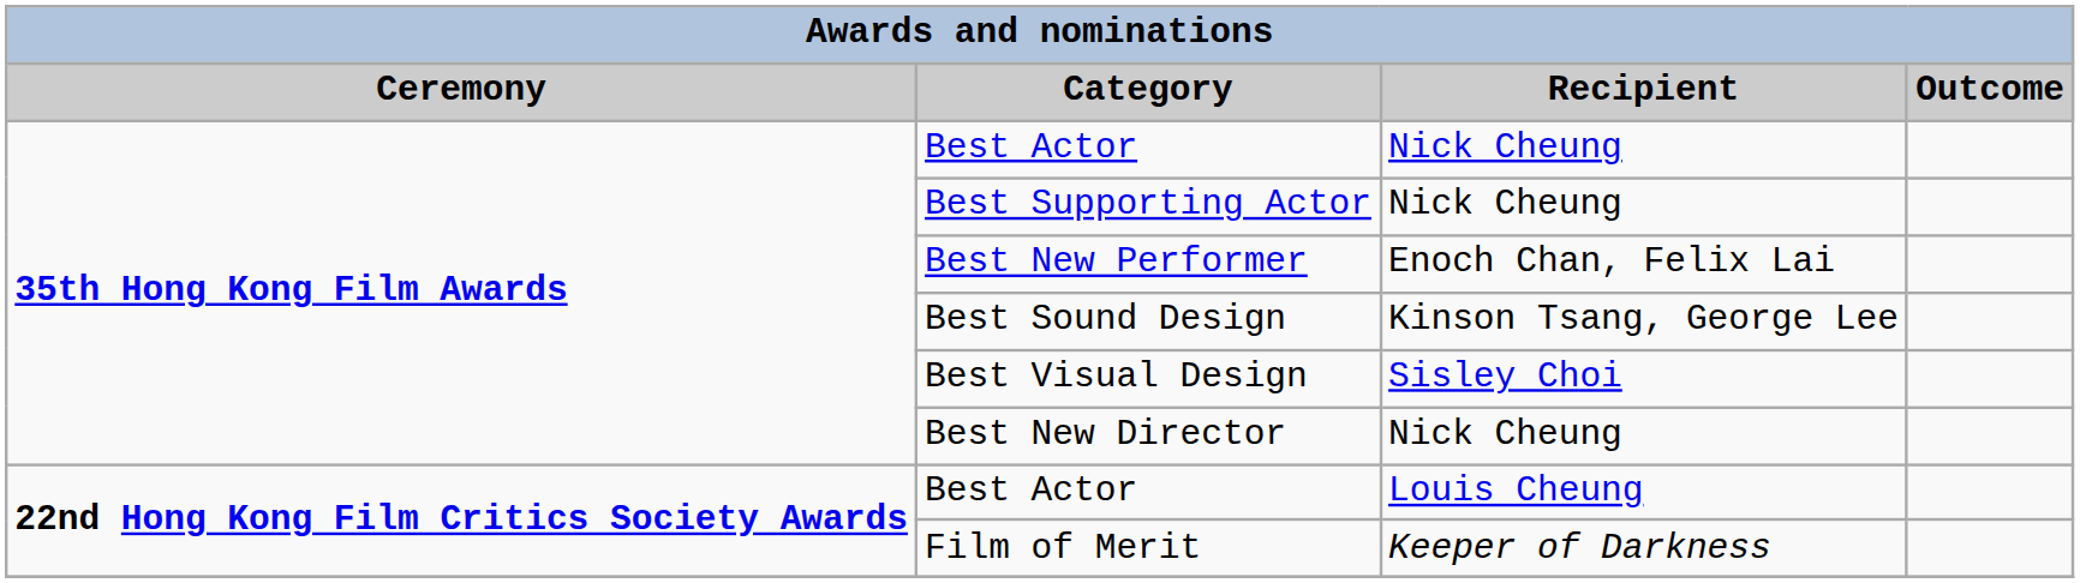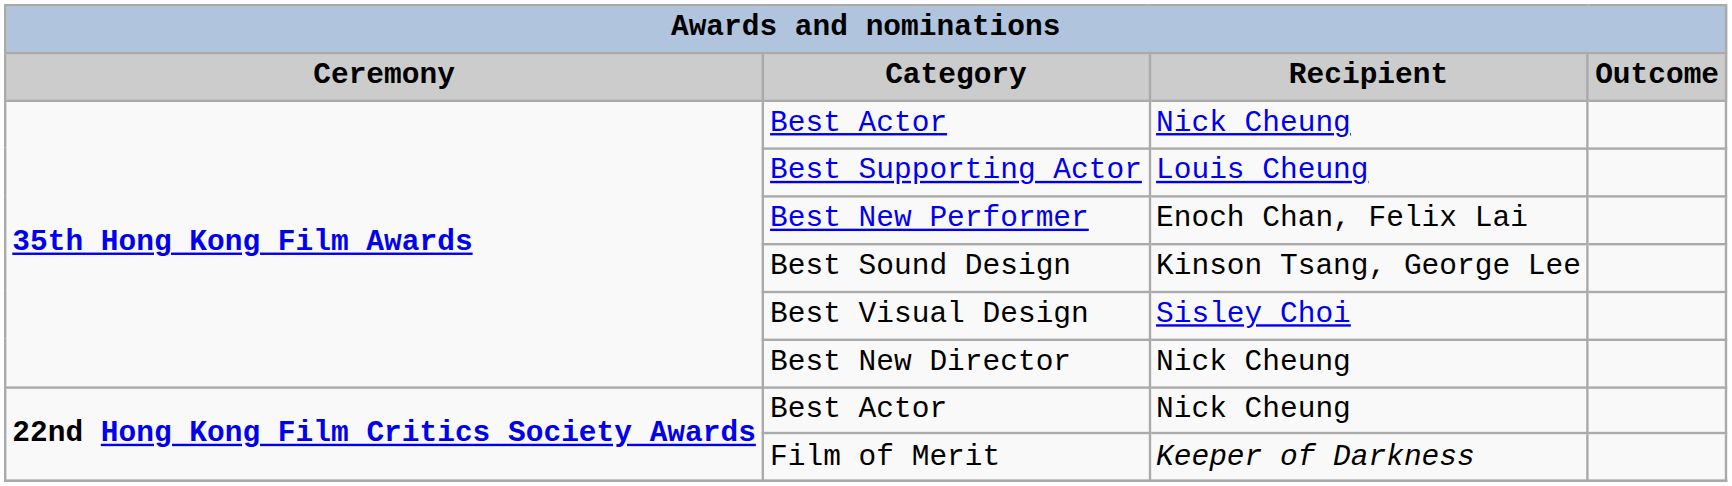Best Supporting Actor | Recipient: Nick Cheung -> Louis Cheung
22nd Hong Kong Film Critics Society Awards / Best Actor | Recipient: Louis Cheung -> Nick Cheung
